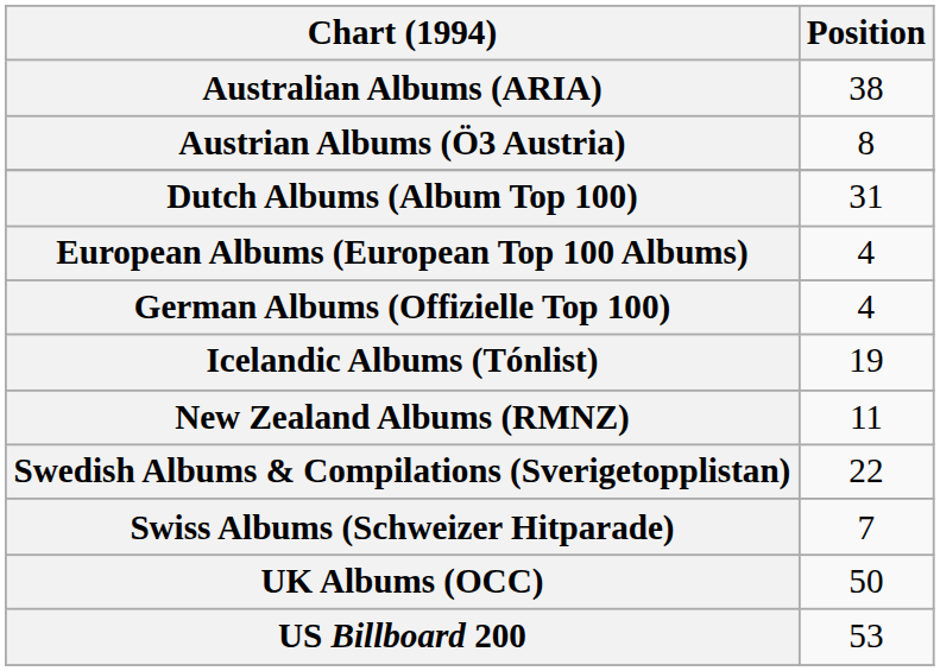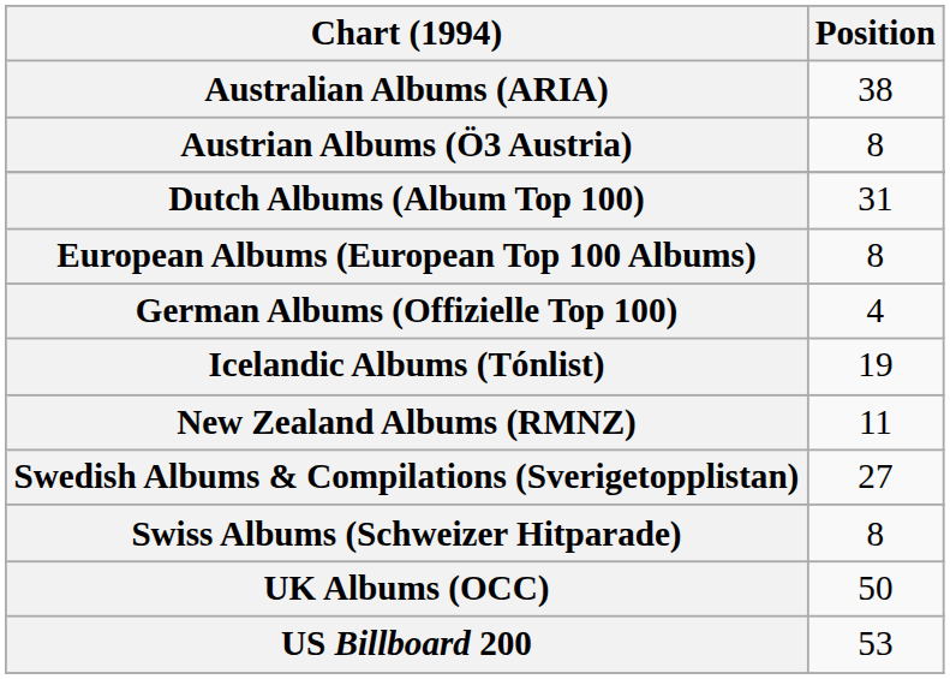European Albums (European Top 100 Albums) | Position: 4 -> 8
Swedish Albums & Compilations (Sverigetopplistan) | Position: 22 -> 27
Swiss Albums (Schweizer Hitparade) | Position: 7 -> 8
